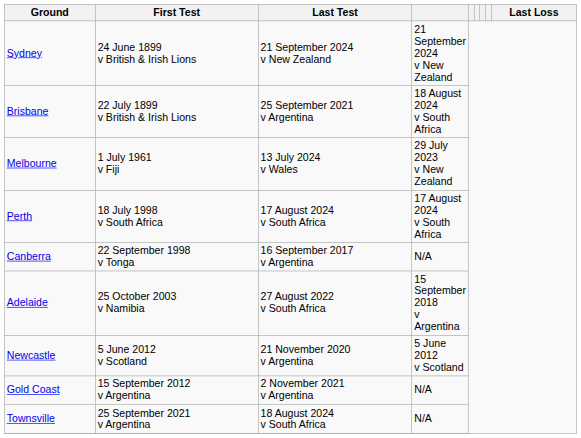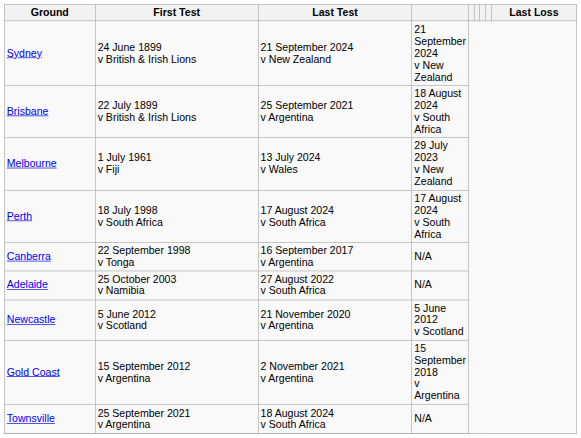Adelaide | column 4: 15 September 2018 v Argentina -> N/A
Gold Coast | column 4: N/A -> 15 September 2018 v Argentina
